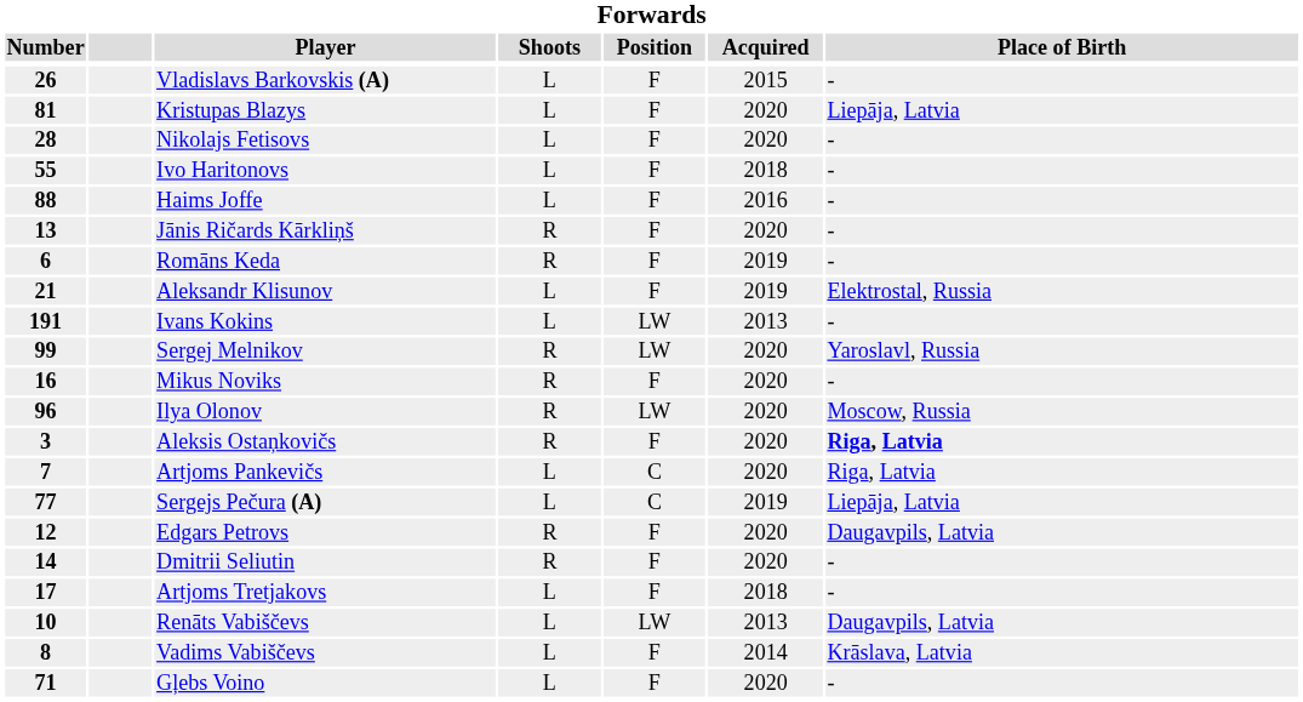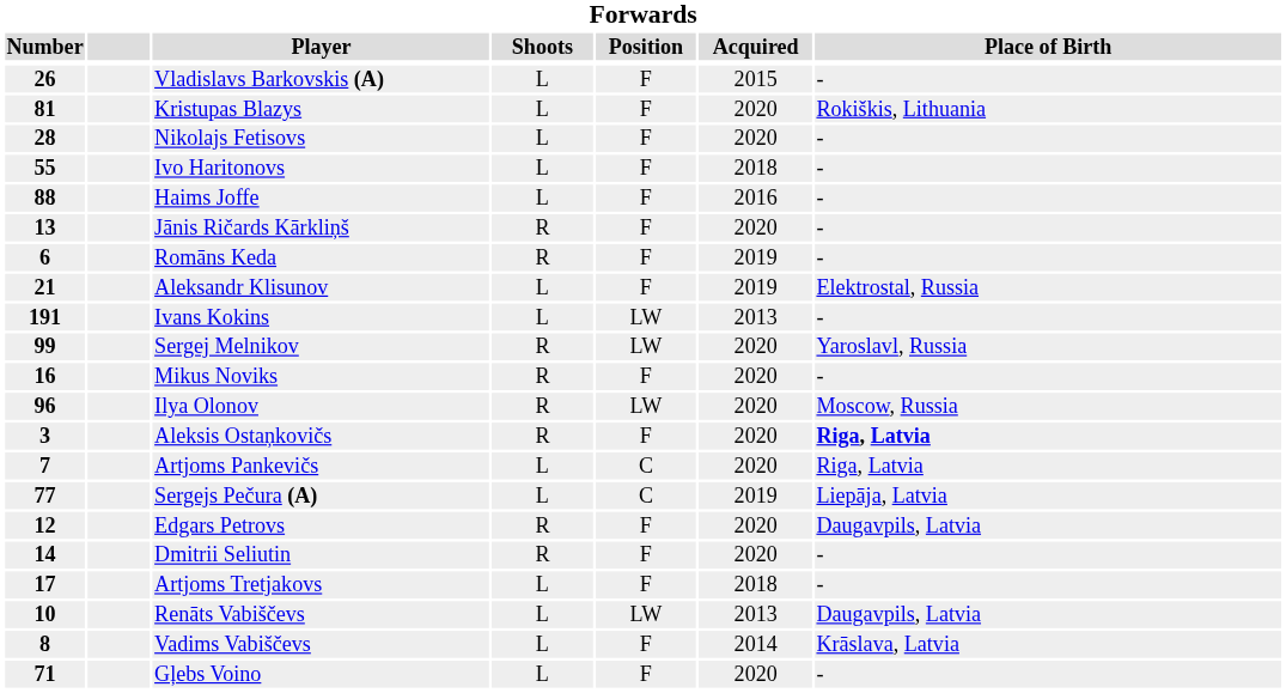Kristupas Blazys | Place of Birth: Liepāja, Latvia -> Rokiškis, Lithuania
